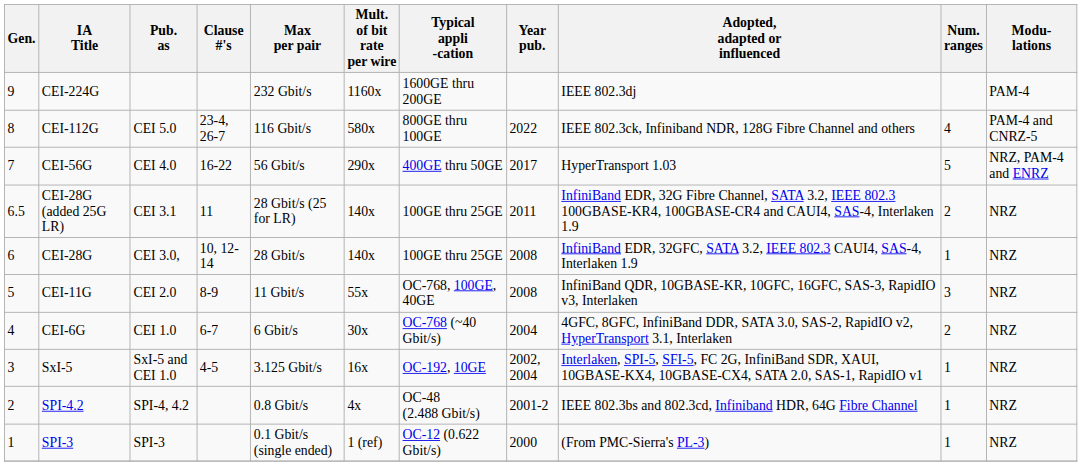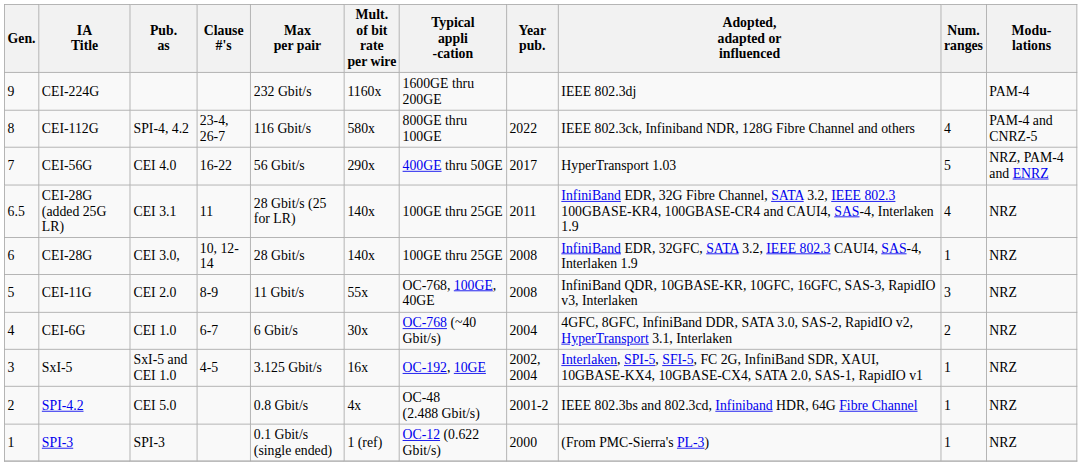CEI-112G | Pub. as: CEI 5.0 -> SPI-4, 4.2
CEI-28G (added 25G LR) | Num. ranges: 2 -> 4
SPI-4.2 | Pub. as: SPI-4, 4.2 -> CEI 5.0
